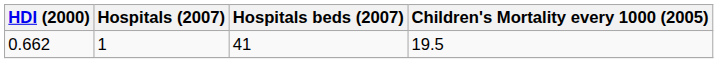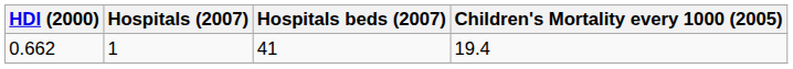0.662 | Children's Mortality every 1000 (2005): 19.5 -> 19.4
